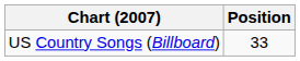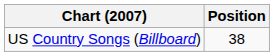US Country Songs (Billboard) | Position: 33 -> 38
